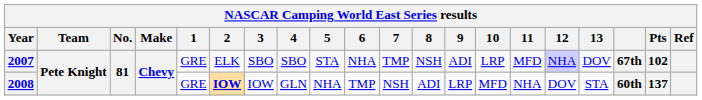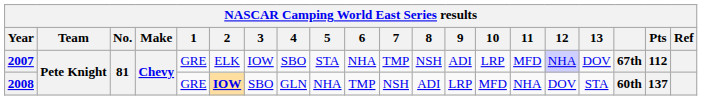2007 | 3: SBO -> IOW
2007 | Pts: 102 -> 112
2008 | 3: IOW -> SBO
